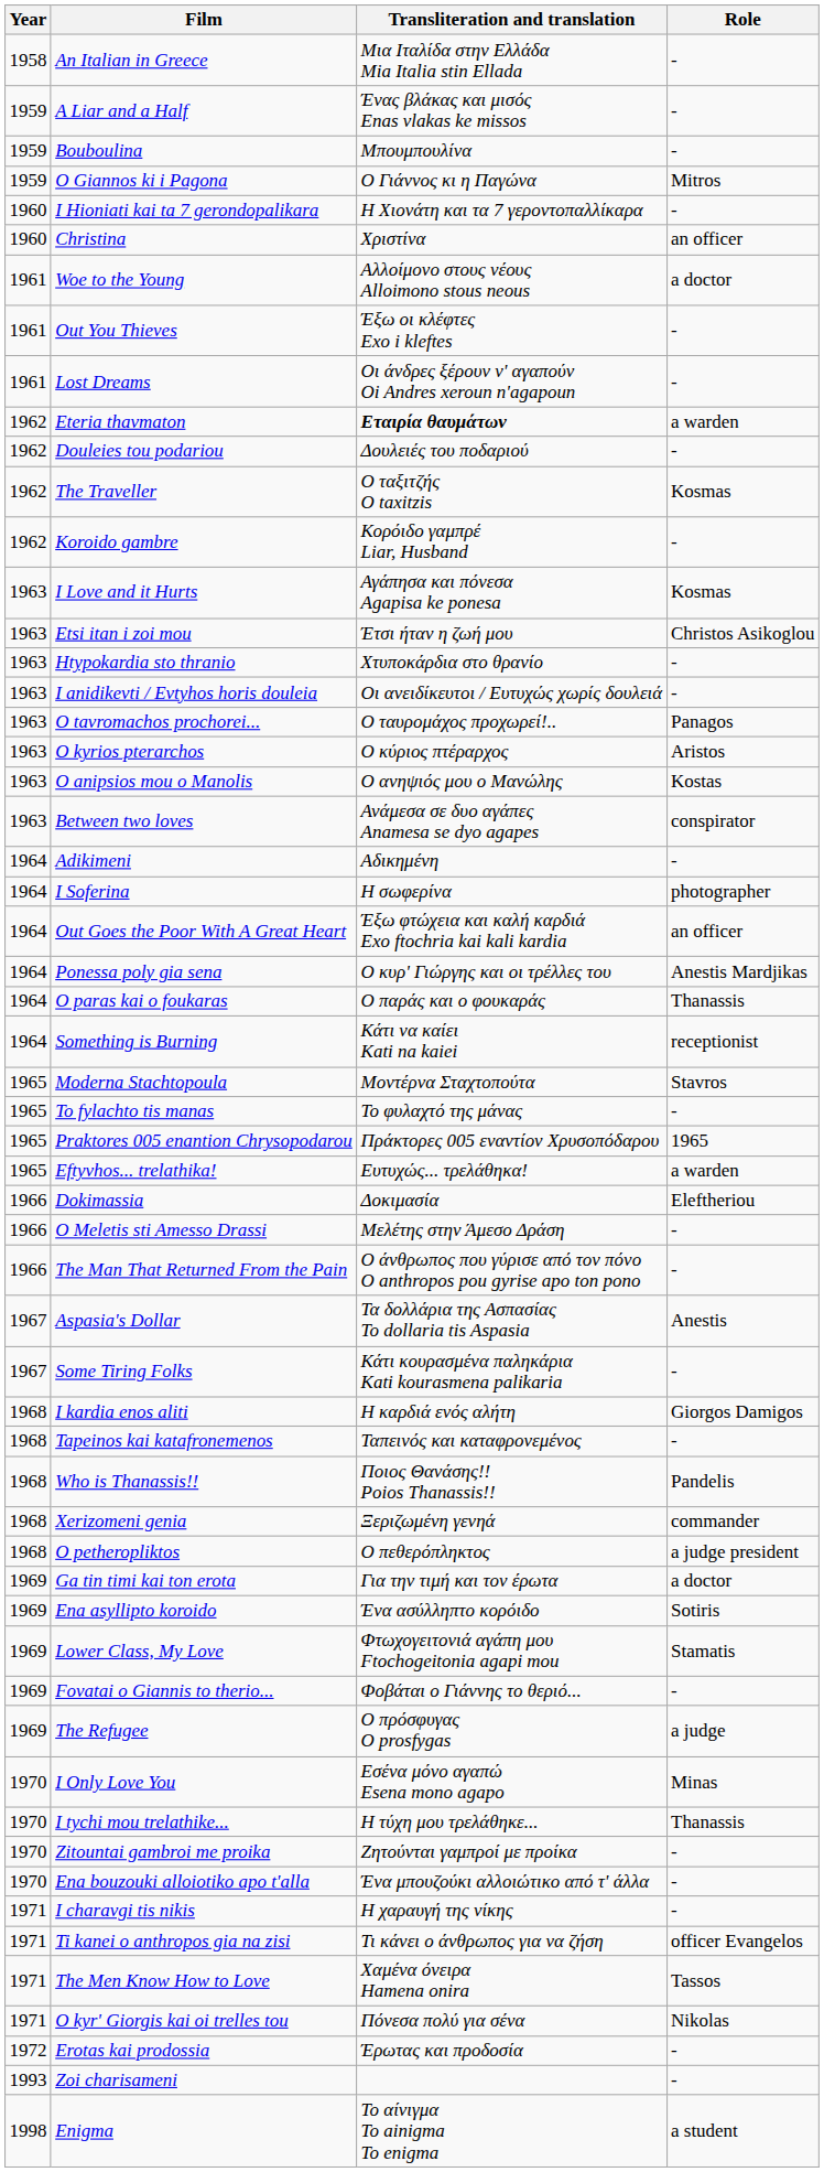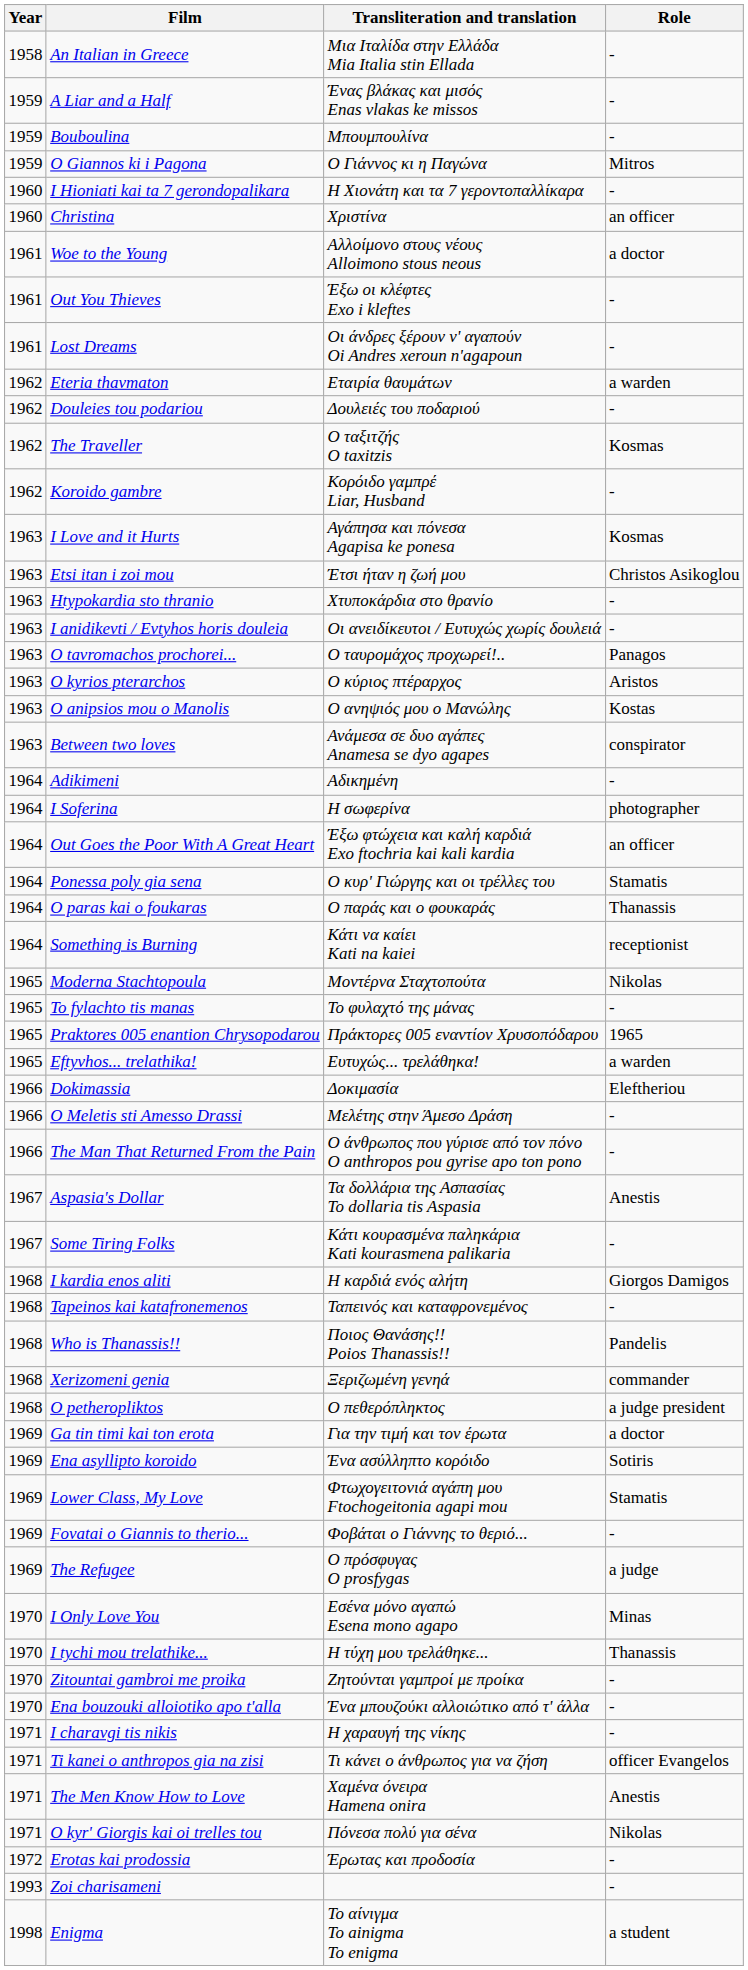Eteria thavmaton | Transliteration and translation: bold -> normal
Ponessa poly gia sena | Role: Anestis Mardjikas -> Stamatis
Moderna Stachtopoula | Role: Stavros -> Nikolas
The Men Know How to Love | Role: Tassos -> Anestis
